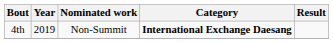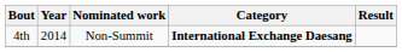4th | Year: 2019 -> 2014
